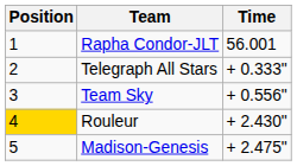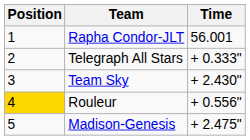Team Sky | Time: + 0.556" -> + 2.430"
Rouleur | Time: + 2.430" -> + 0.556"
